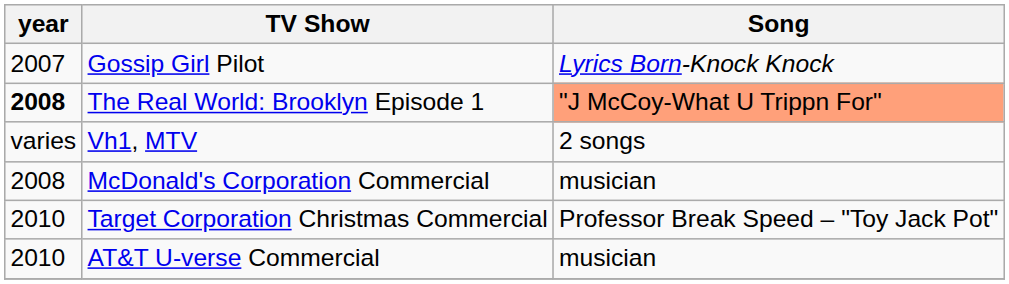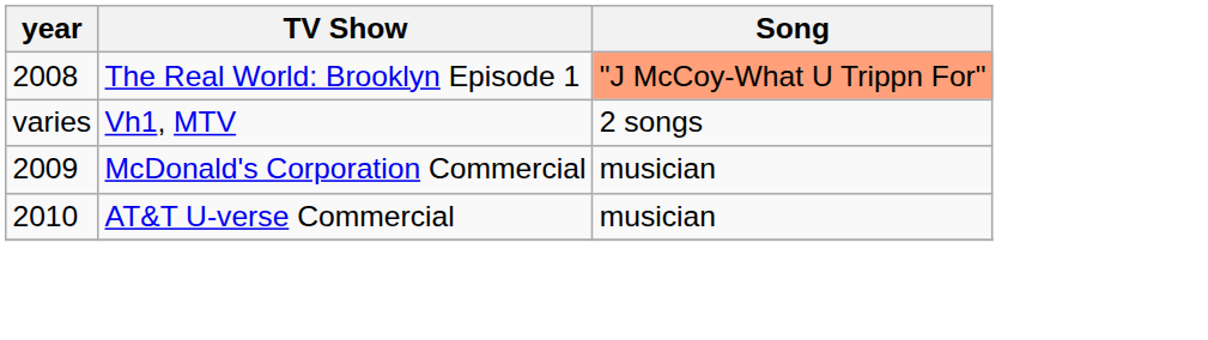- row: 2007 | Gossip Girl Pilot | Lyrics Born-Knock Knock
The Real World: Brooklyn Episode 1 | year: bold -> normal
McDonald's Corporation Commercial | year: 2008 -> 2009
- row: 2010 | Target Corporation Christmas Commercial | Professor Break Speed – "Toy Jack Pot"
